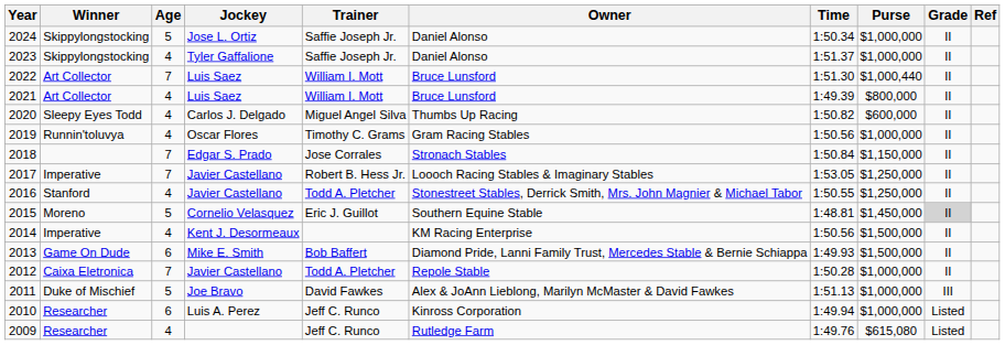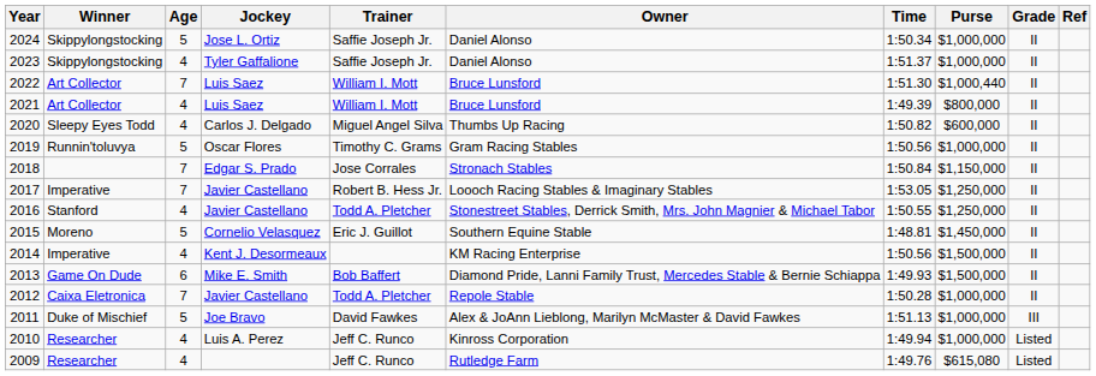2019 | Age: 4 -> 5
2015 | Grade: lightgrey background -> no background
2010 | Age: 6 -> 4
